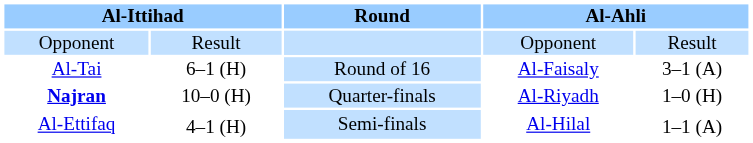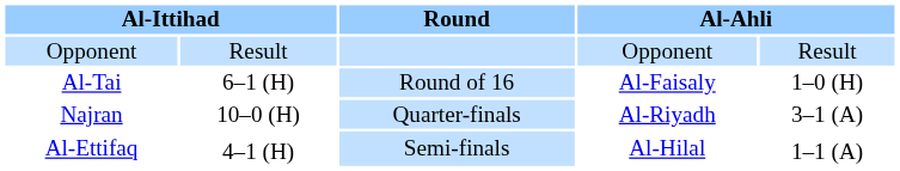6–1 (H) | column 5: 3–1 (A) -> 1–0 (H)
10–0 (H) | column 1: bold -> normal
10–0 (H) | column 5: 1–0 (H) -> 3–1 (A)
